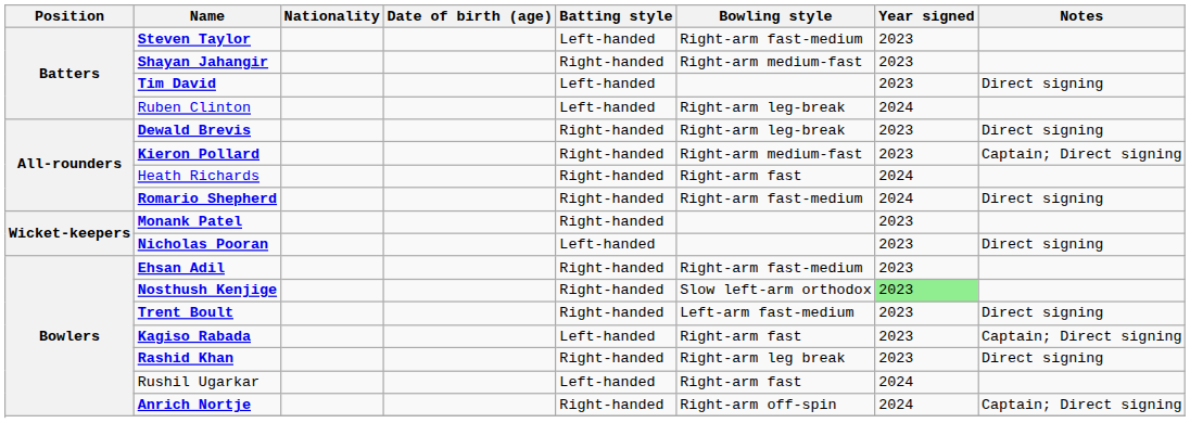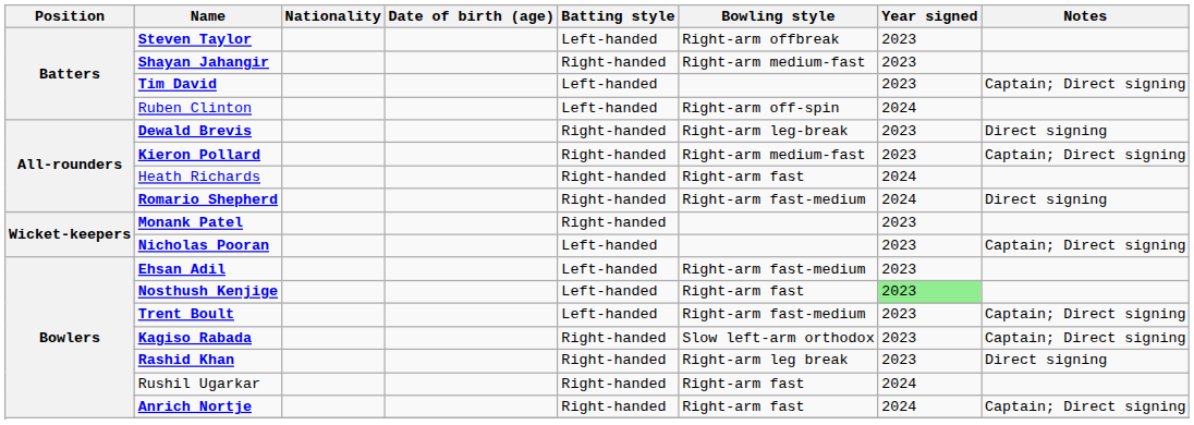Steven Taylor | Bowling style: Right-arm fast-medium -> Right-arm offbreak
Tim David | Notes: Direct signing -> Captain; Direct signing
Ruben Clinton | Bowling style: Right-arm leg-break -> Right-arm off-spin
Nicholas Pooran | Notes: Direct signing -> Captain; Direct signing
Ehsan Adil | Batting style: Right-handed -> Left-handed
Nosthush Kenjige | Batting style: Right-handed -> Left-handed
Nosthush Kenjige | Bowling style: Slow left-arm orthodox -> Right-arm fast
Trent Boult | Batting style: Right-handed -> Left-handed
Trent Boult | Bowling style: Left-arm fast-medium -> Right-arm fast-medium
Trent Boult | Notes: Direct signing -> Captain; Direct signing
Kagiso Rabada | Batting style: Left-handed -> Right-handed
Kagiso Rabada | Bowling style: Right-arm fast -> Slow left-arm orthodox
Rushil Ugarkar | Batting style: Left-handed -> Right-handed
Anrich Nortje | Bowling style: Right-arm off-spin -> Right-arm fast
